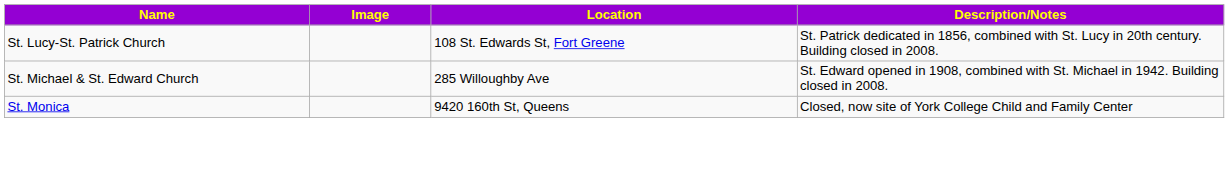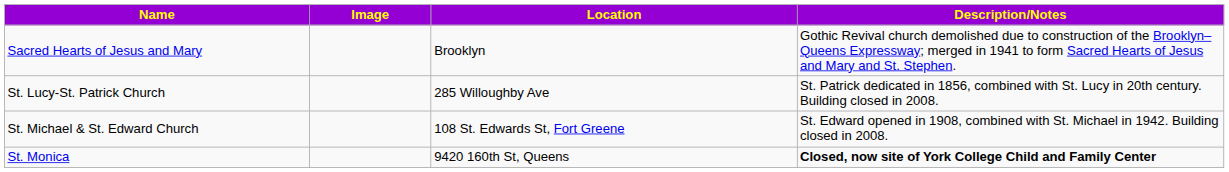+ row: Sacred Hearts of Jesus and Mary | Brooklyn | Gothic Revival church demolished due to construction of the Brooklyn–Queens Expressway; merged in 1941 to form Sacred Hearts of Jesus and Mary and St. Stephen.
St. Lucy-St. Patrick Church | Location: 108 St. Edwards St, Fort Greene -> 285 Willoughby Ave
St. Michael & St. Edward Church | Location: 285 Willoughby Ave -> 108 St. Edwards St, Fort Greene
St. Monica | Description/Notes: normal -> bold
